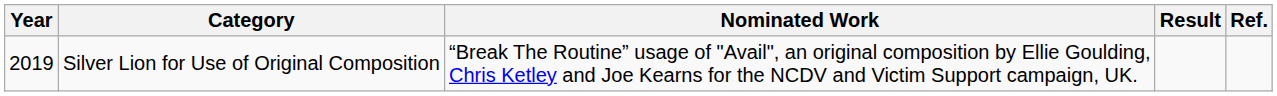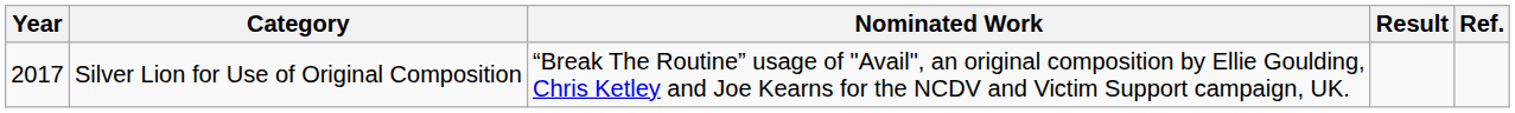Silver Lion for Use of Original Composition | Year: 2019 -> 2017
